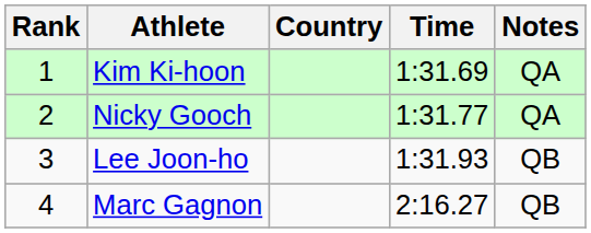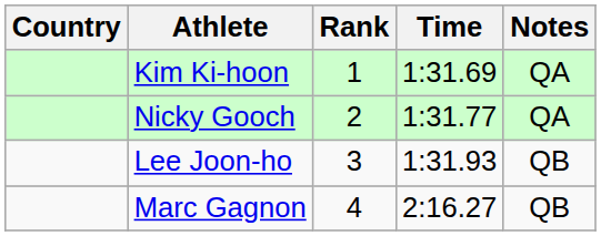columns swapped: Rank <-> Country
